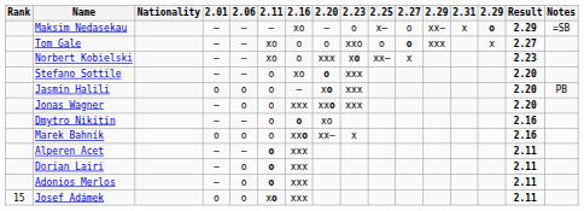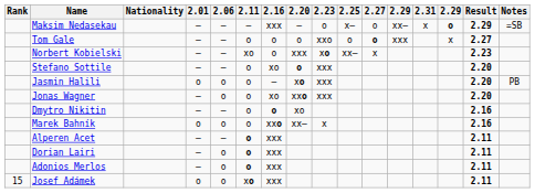Maksim Nedasekau | 2.16: xo -> xxx
Tom Gale | 2.11: xo -> o
Jonas Wagner | 2.16: xxx -> xo
